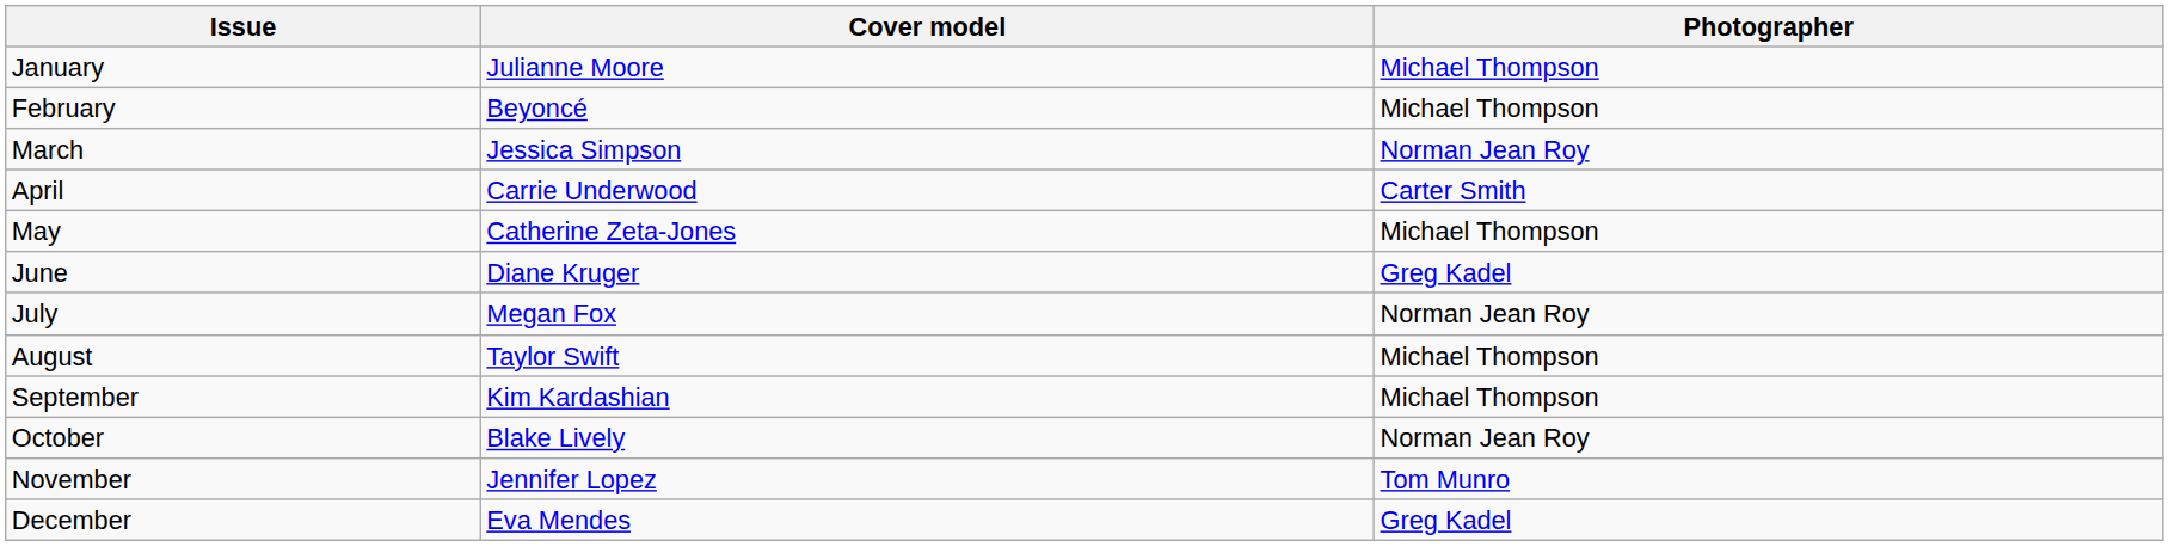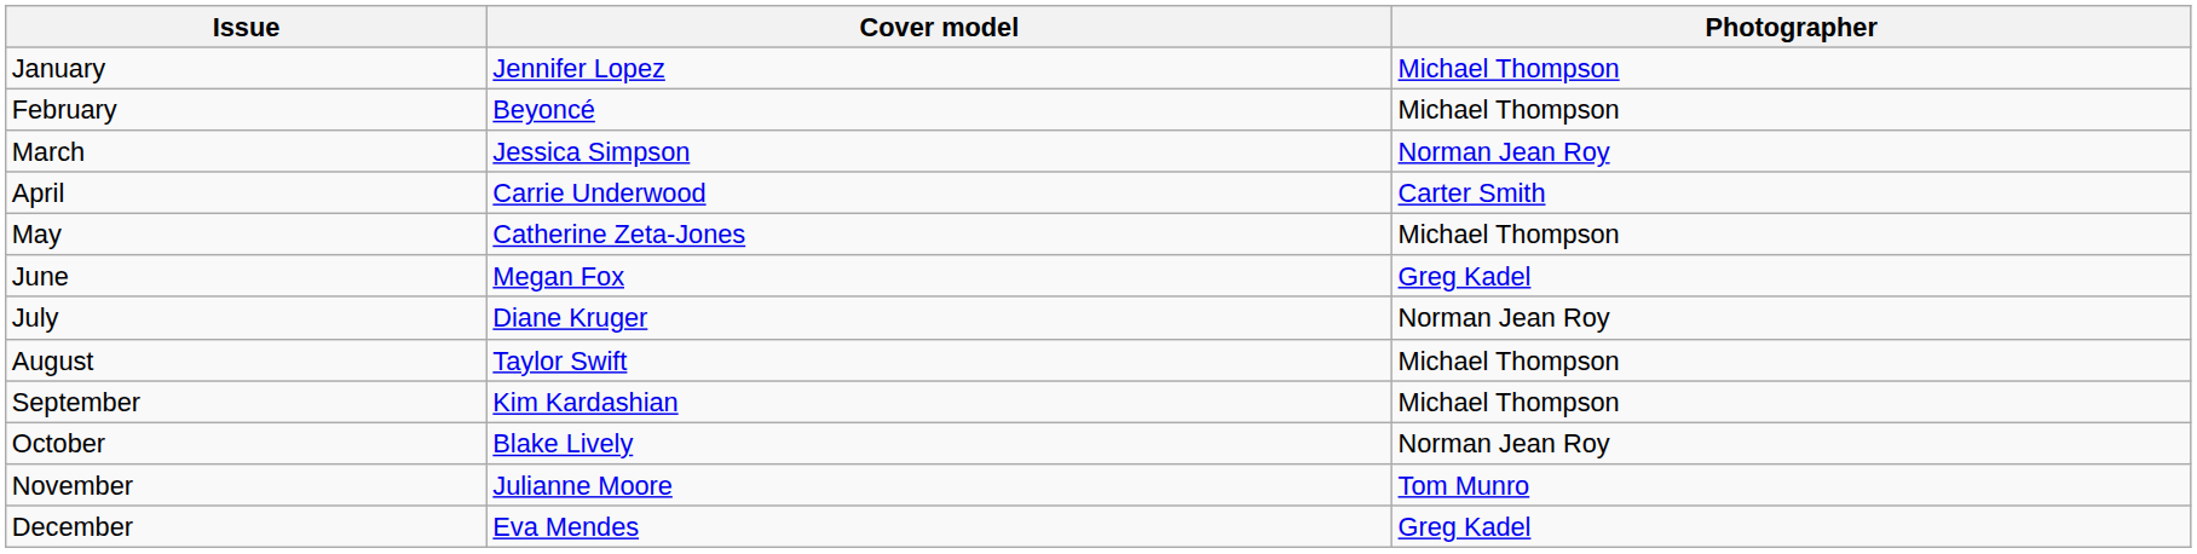January | Cover model: Julianne Moore -> Jennifer Lopez
June | Cover model: Diane Kruger -> Megan Fox
July | Cover model: Megan Fox -> Diane Kruger
November | Cover model: Jennifer Lopez -> Julianne Moore
